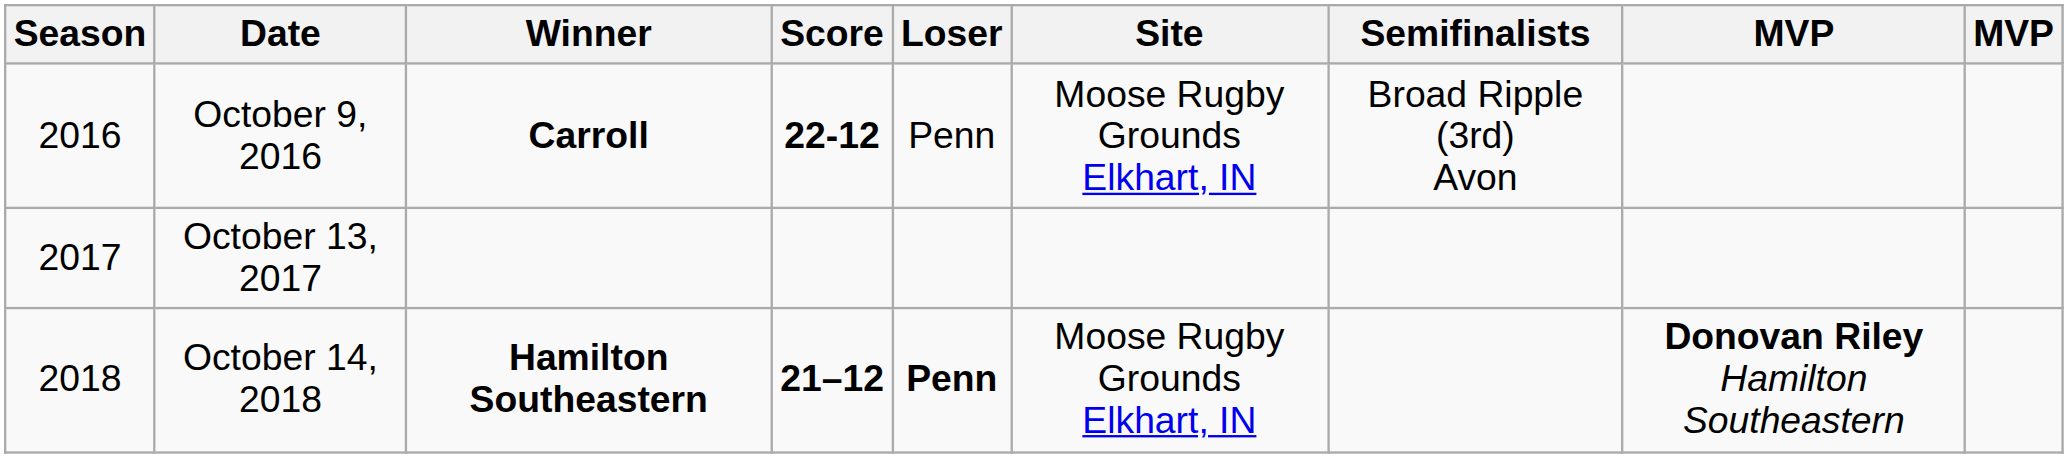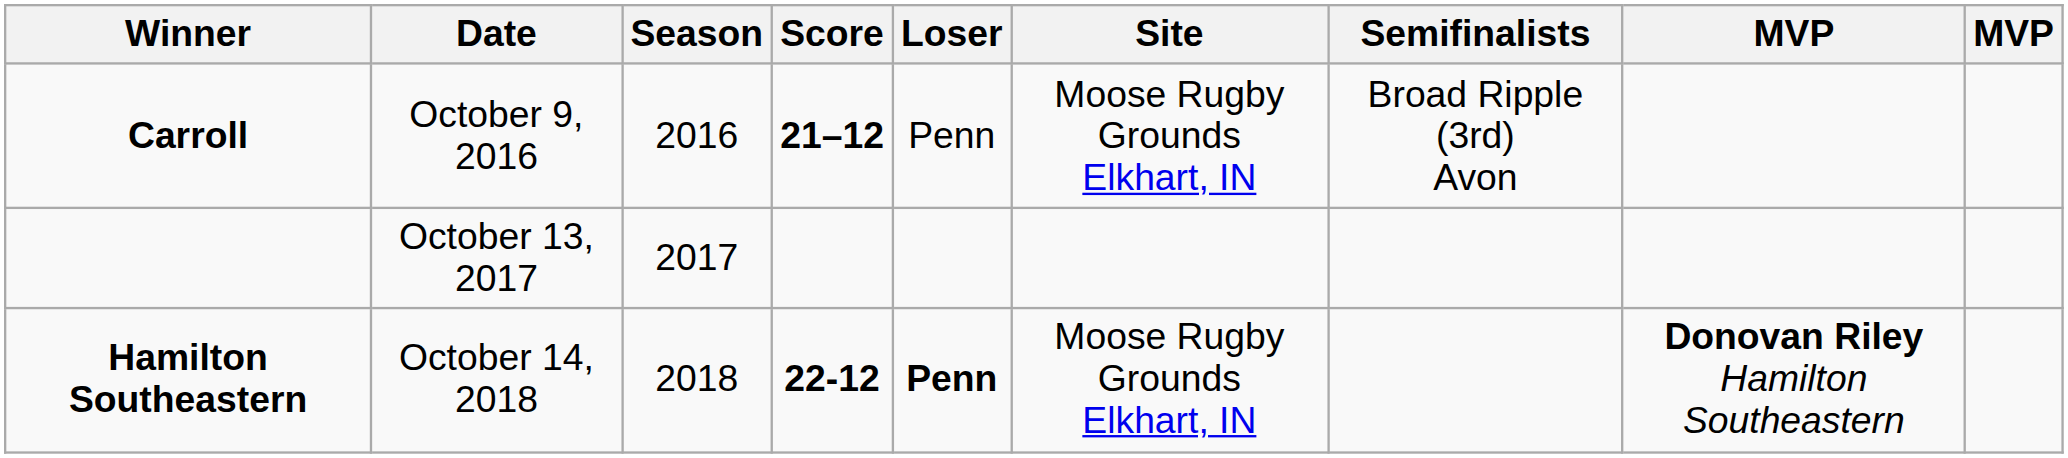columns swapped: Season <-> Winner
October 9, 2016 | Score: 22-12 -> 21–12
October 14, 2018 | Score: 21–12 -> 22-12
